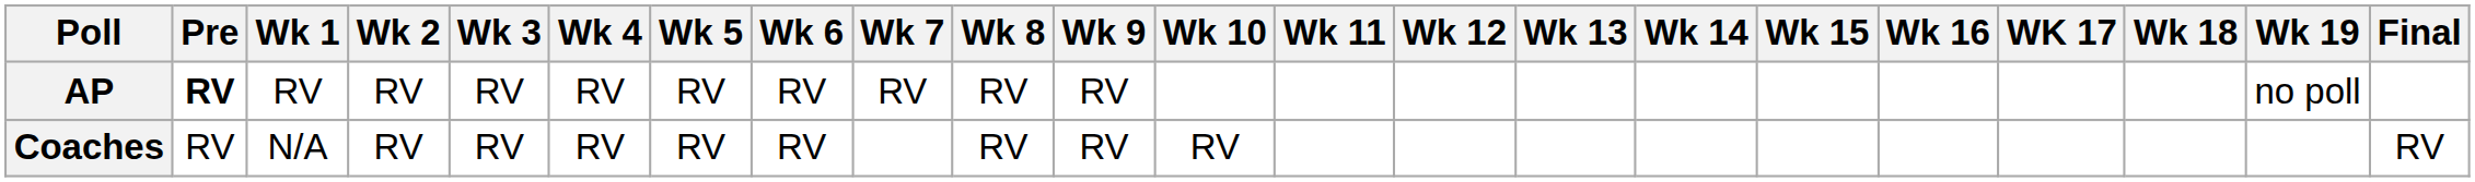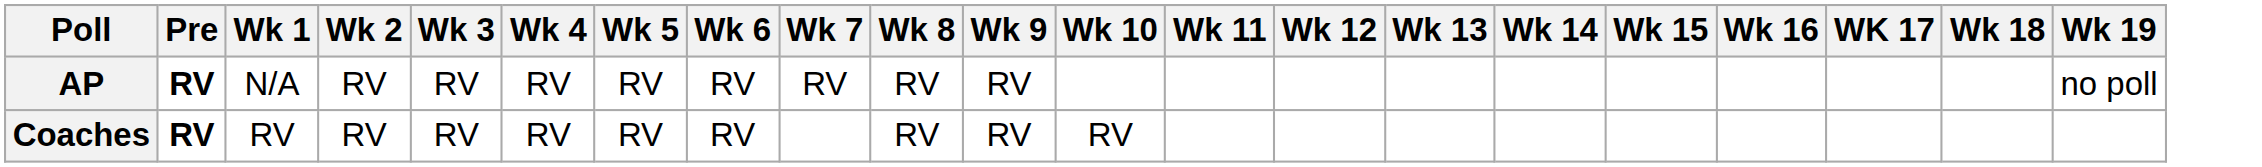- column: Final | RV
AP | Wk 1: RV -> N/A
Coaches | Pre: normal -> bold
Coaches | Wk 1: N/A -> RV
